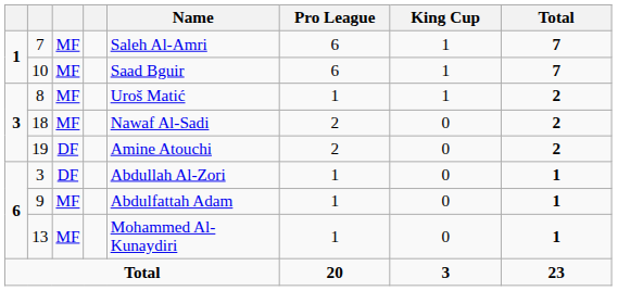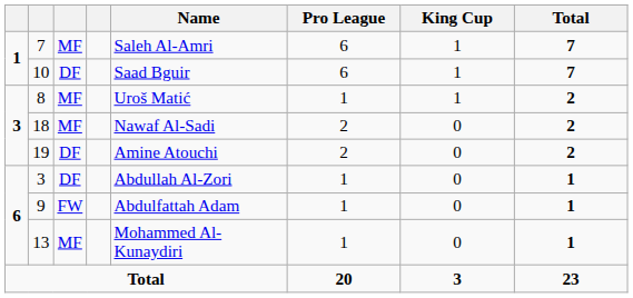10 | column 3: MF -> DF
9 | column 3: MF -> FW
